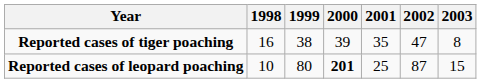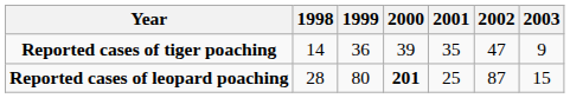Reported cases of tiger poaching | 1998: 16 -> 14
Reported cases of tiger poaching | 1999: 38 -> 36
Reported cases of tiger poaching | 2003: 8 -> 9
Reported cases of leopard poaching | 1998: 10 -> 28
